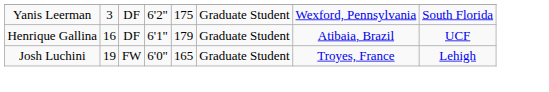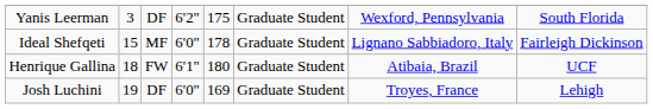+ row: Ideal Shefqeti | 15 | MF | 6'0" | 178 | Graduate Student | Lignano Sabbiadoro, Italy | Fairleigh Dickinson
Henrique Gallina | column 2: 16 -> 18
Henrique Gallina | column 3: DF -> FW
Henrique Gallina | column 5: 179 -> 180
Josh Luchini | column 3: FW -> DF
Josh Luchini | column 5: 165 -> 169
